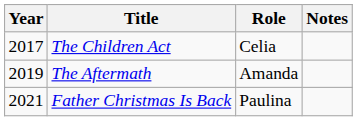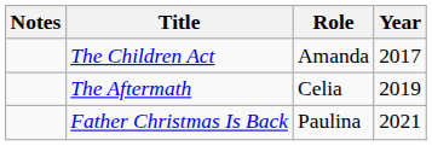columns swapped: Year <-> Notes
The Children Act | Role: Celia -> Amanda
The Aftermath | Role: Amanda -> Celia
